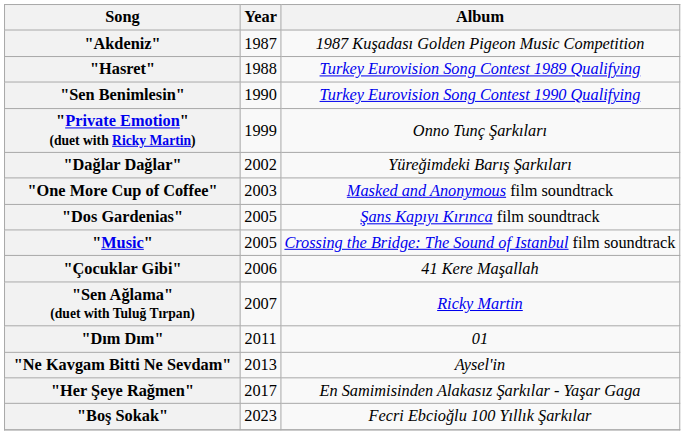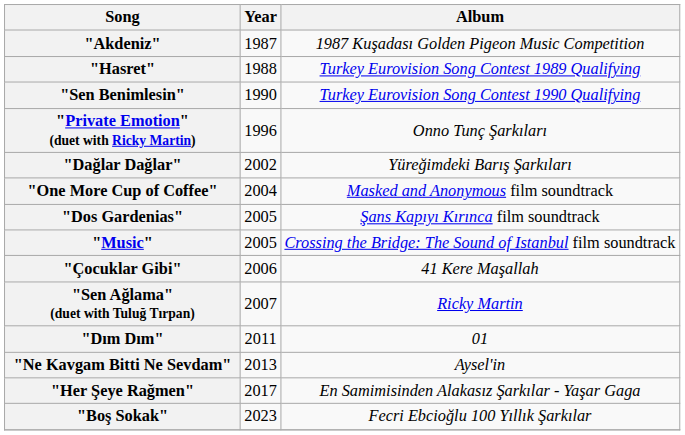"Private Emotion" (duet with Ricky Martin) | Year: 1999 -> 1996
"One More Cup of Coffee" | Year: 2003 -> 2004
